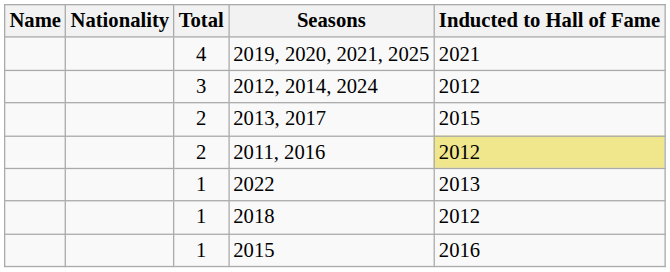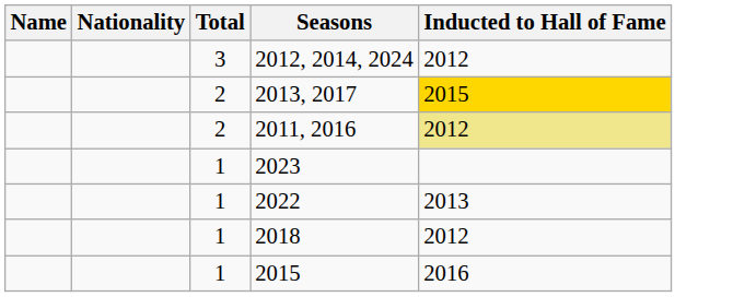- row: 4 | 2019, 2020, 2021, 2025 | 2021
2013, 2017 | Inducted to Hall of Fame: no background -> gold background
+ row: 1 | 2023
